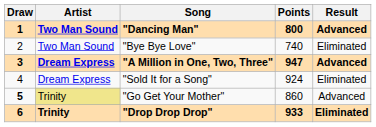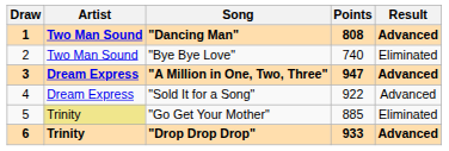"Dancing Man" | Points: 800 -> 808
"Sold It for a Song" | Points: 924 -> 922
"Sold It for a Song" | Result: Eliminated -> Advanced
"Go Get Your Mother" | Draw: bold -> normal
"Go Get Your Mother" | Points: 860 -> 885
"Go Get Your Mother" | Result: Advanced -> Eliminated
"Drop Drop Drop" | Result: Eliminated -> Advanced
